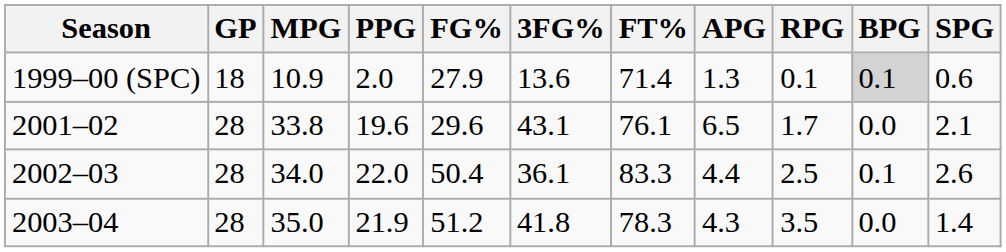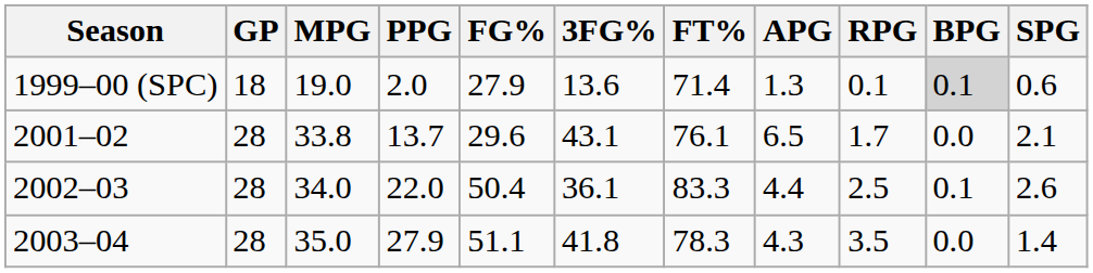1999–00 (SPC) | MPG: 10.9 -> 19.0
2001–02 | PPG: 19.6 -> 13.7
2003–04 | PPG: 21.9 -> 27.9
2003–04 | FG%: 51.2 -> 51.1
